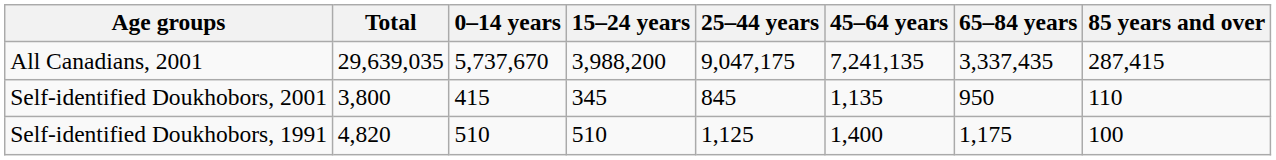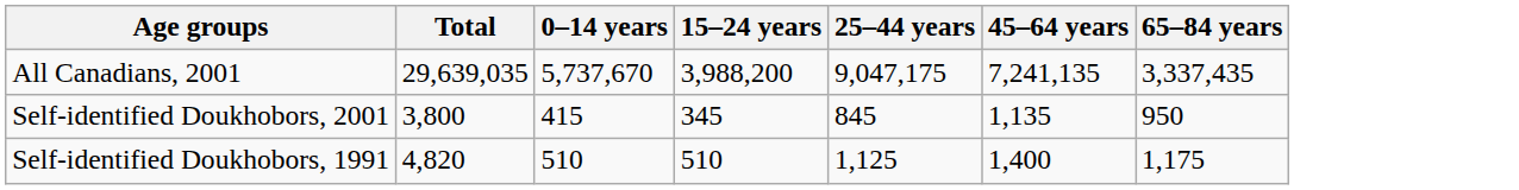- column: 85 years and over | 287,415 | 110 | 100
